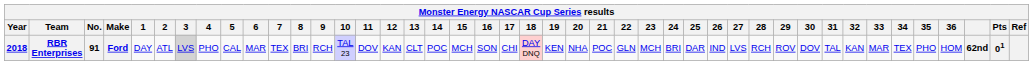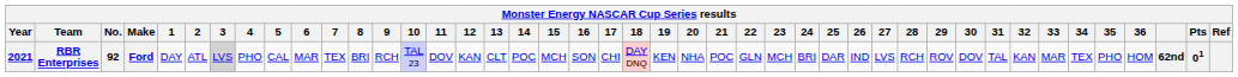RBR Enterprises | Year: 2018 -> 2021
RBR Enterprises | No.: 91 -> 92
